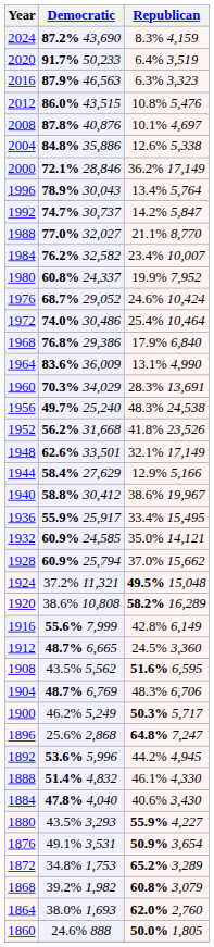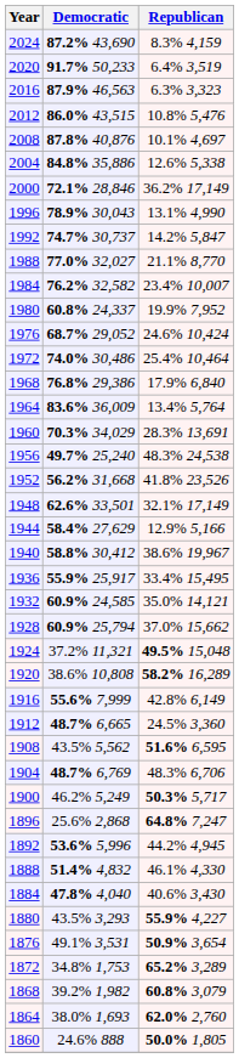1996 | Republican: 13.4% 5,764 -> 13.1% 4,990
1964 | Republican: 13.1% 4,990 -> 13.4% 5,764
